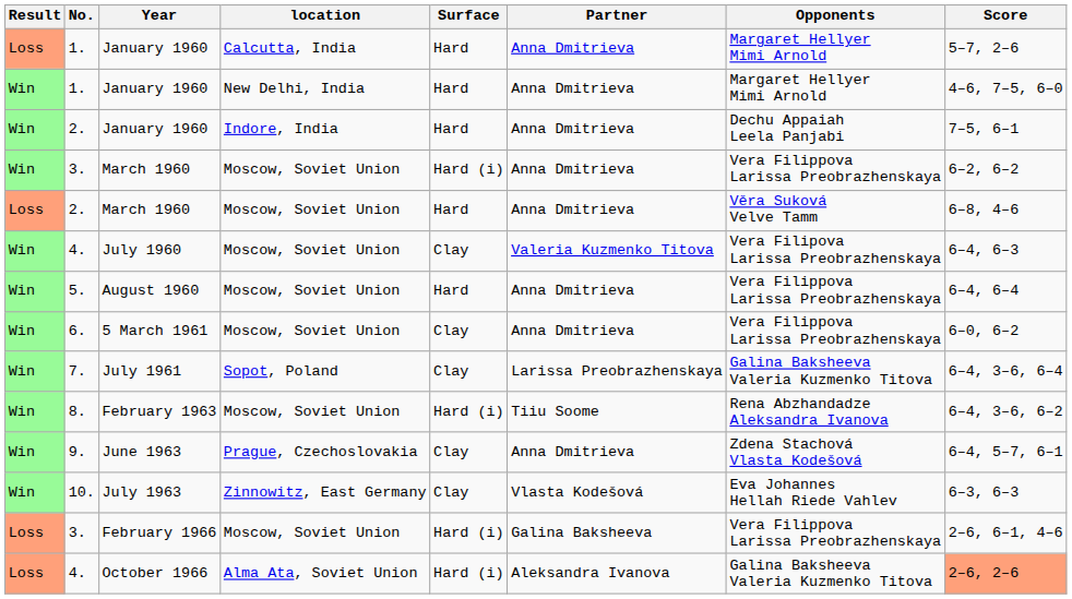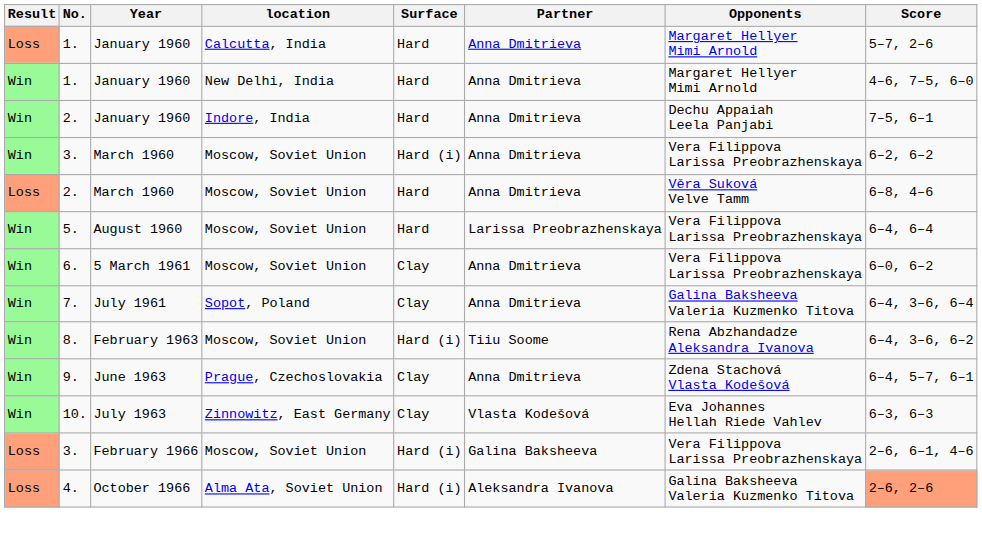- row: Win | 4. | July 1960 | Moscow, Soviet Union | Clay | Valeria Kuzmenko Titova | Vera Filipova Larissa Preobrazhenskaya | 6–4, 6–3
August 1960 | Partner: Anna Dmitrieva -> Larissa Preobrazhenskaya
July 1961 | Partner: Larissa Preobrazhenskaya -> Anna Dmitrieva
